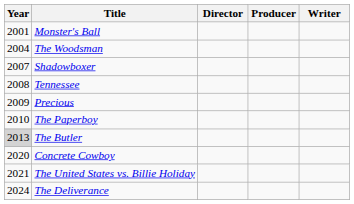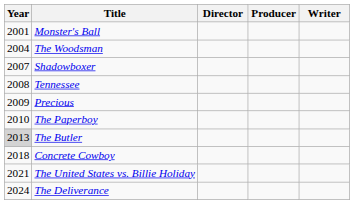Concrete Cowboy | Year: 2020 -> 2018
